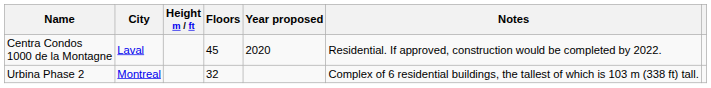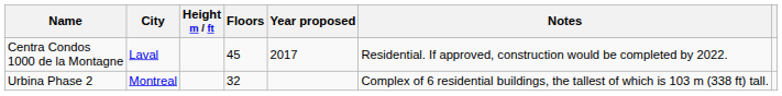Centra Condos 1000 de la Montagne | Year proposed: 2020 -> 2017
